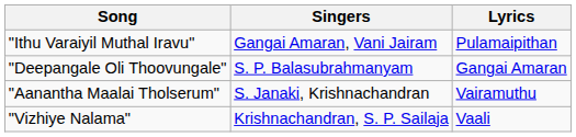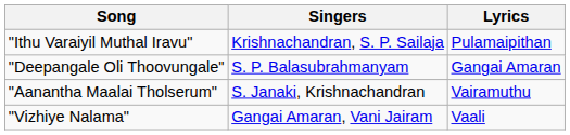"Ithu Varaiyil Muthal Iravu" | Singers: Gangai Amaran, Vani Jairam -> Krishnachandran, S. P. Sailaja
"Vizhiye Nalama" | Singers: Krishnachandran, S. P. Sailaja -> Gangai Amaran, Vani Jairam
